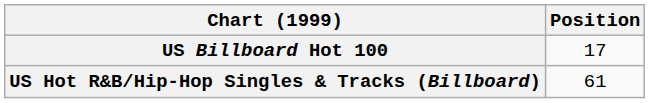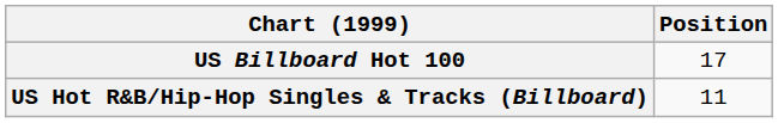US Hot R&B/Hip-Hop Singles & Tracks (Billboard) | Position: 61 -> 11
